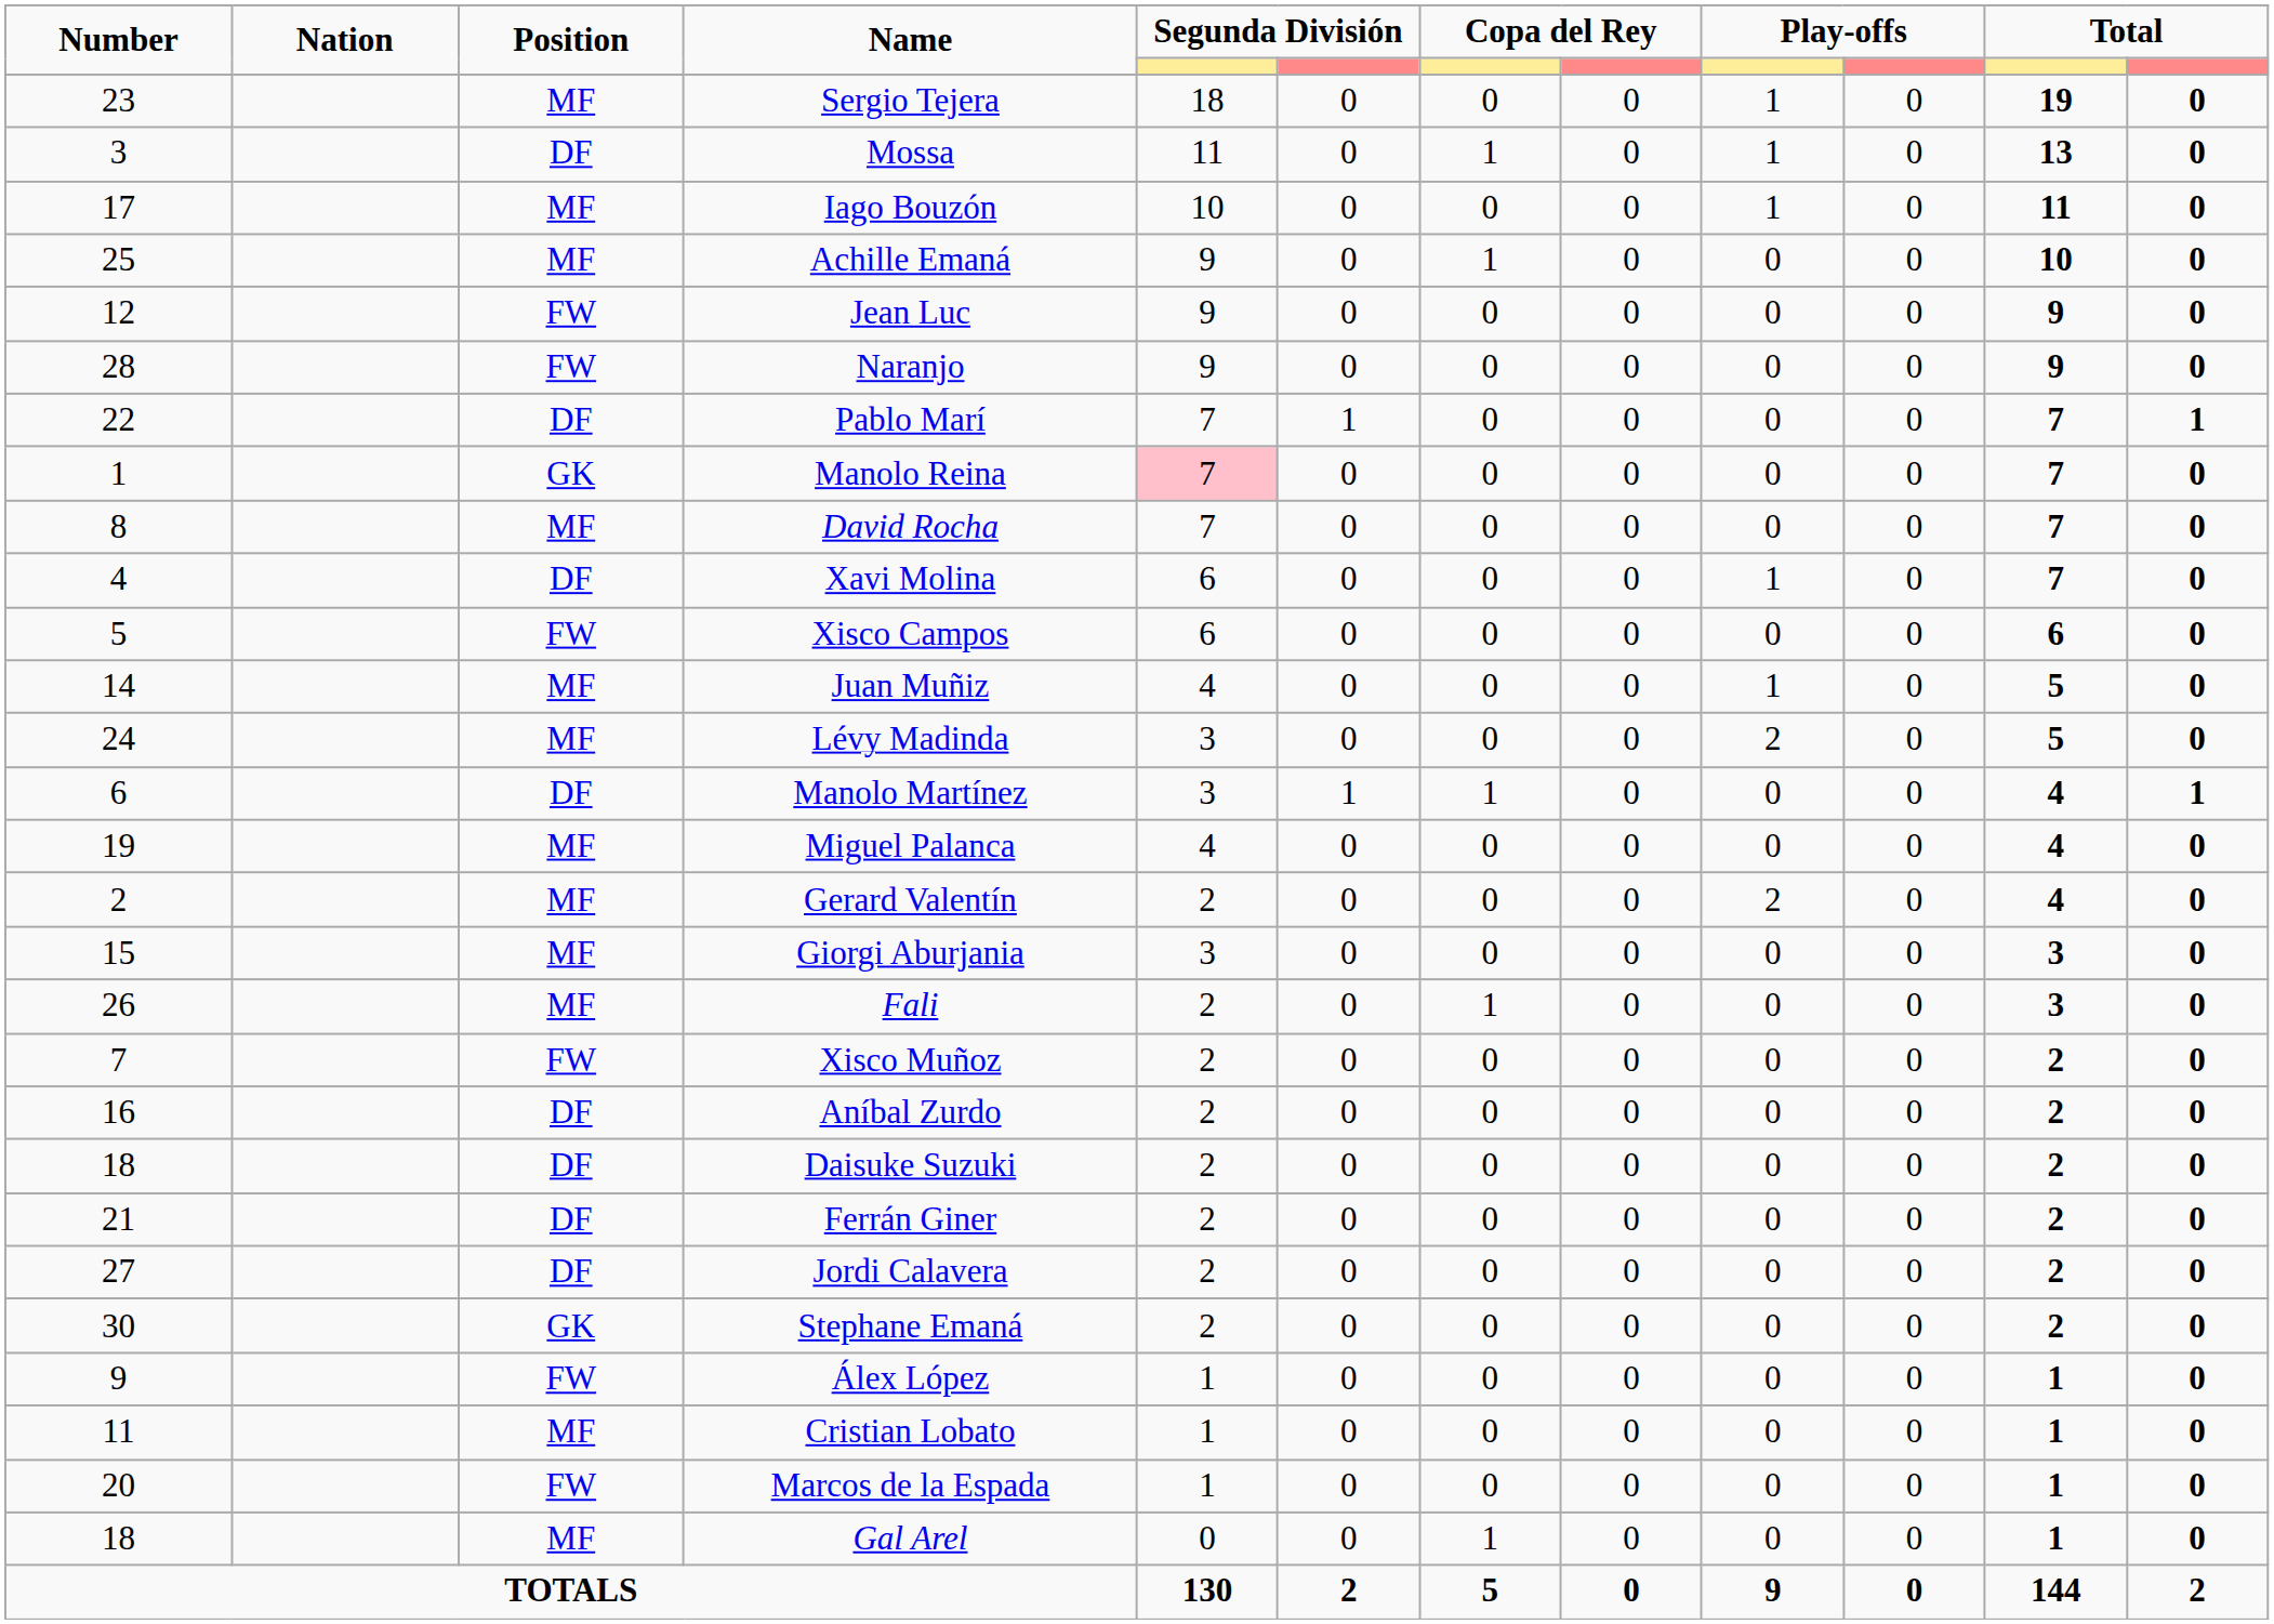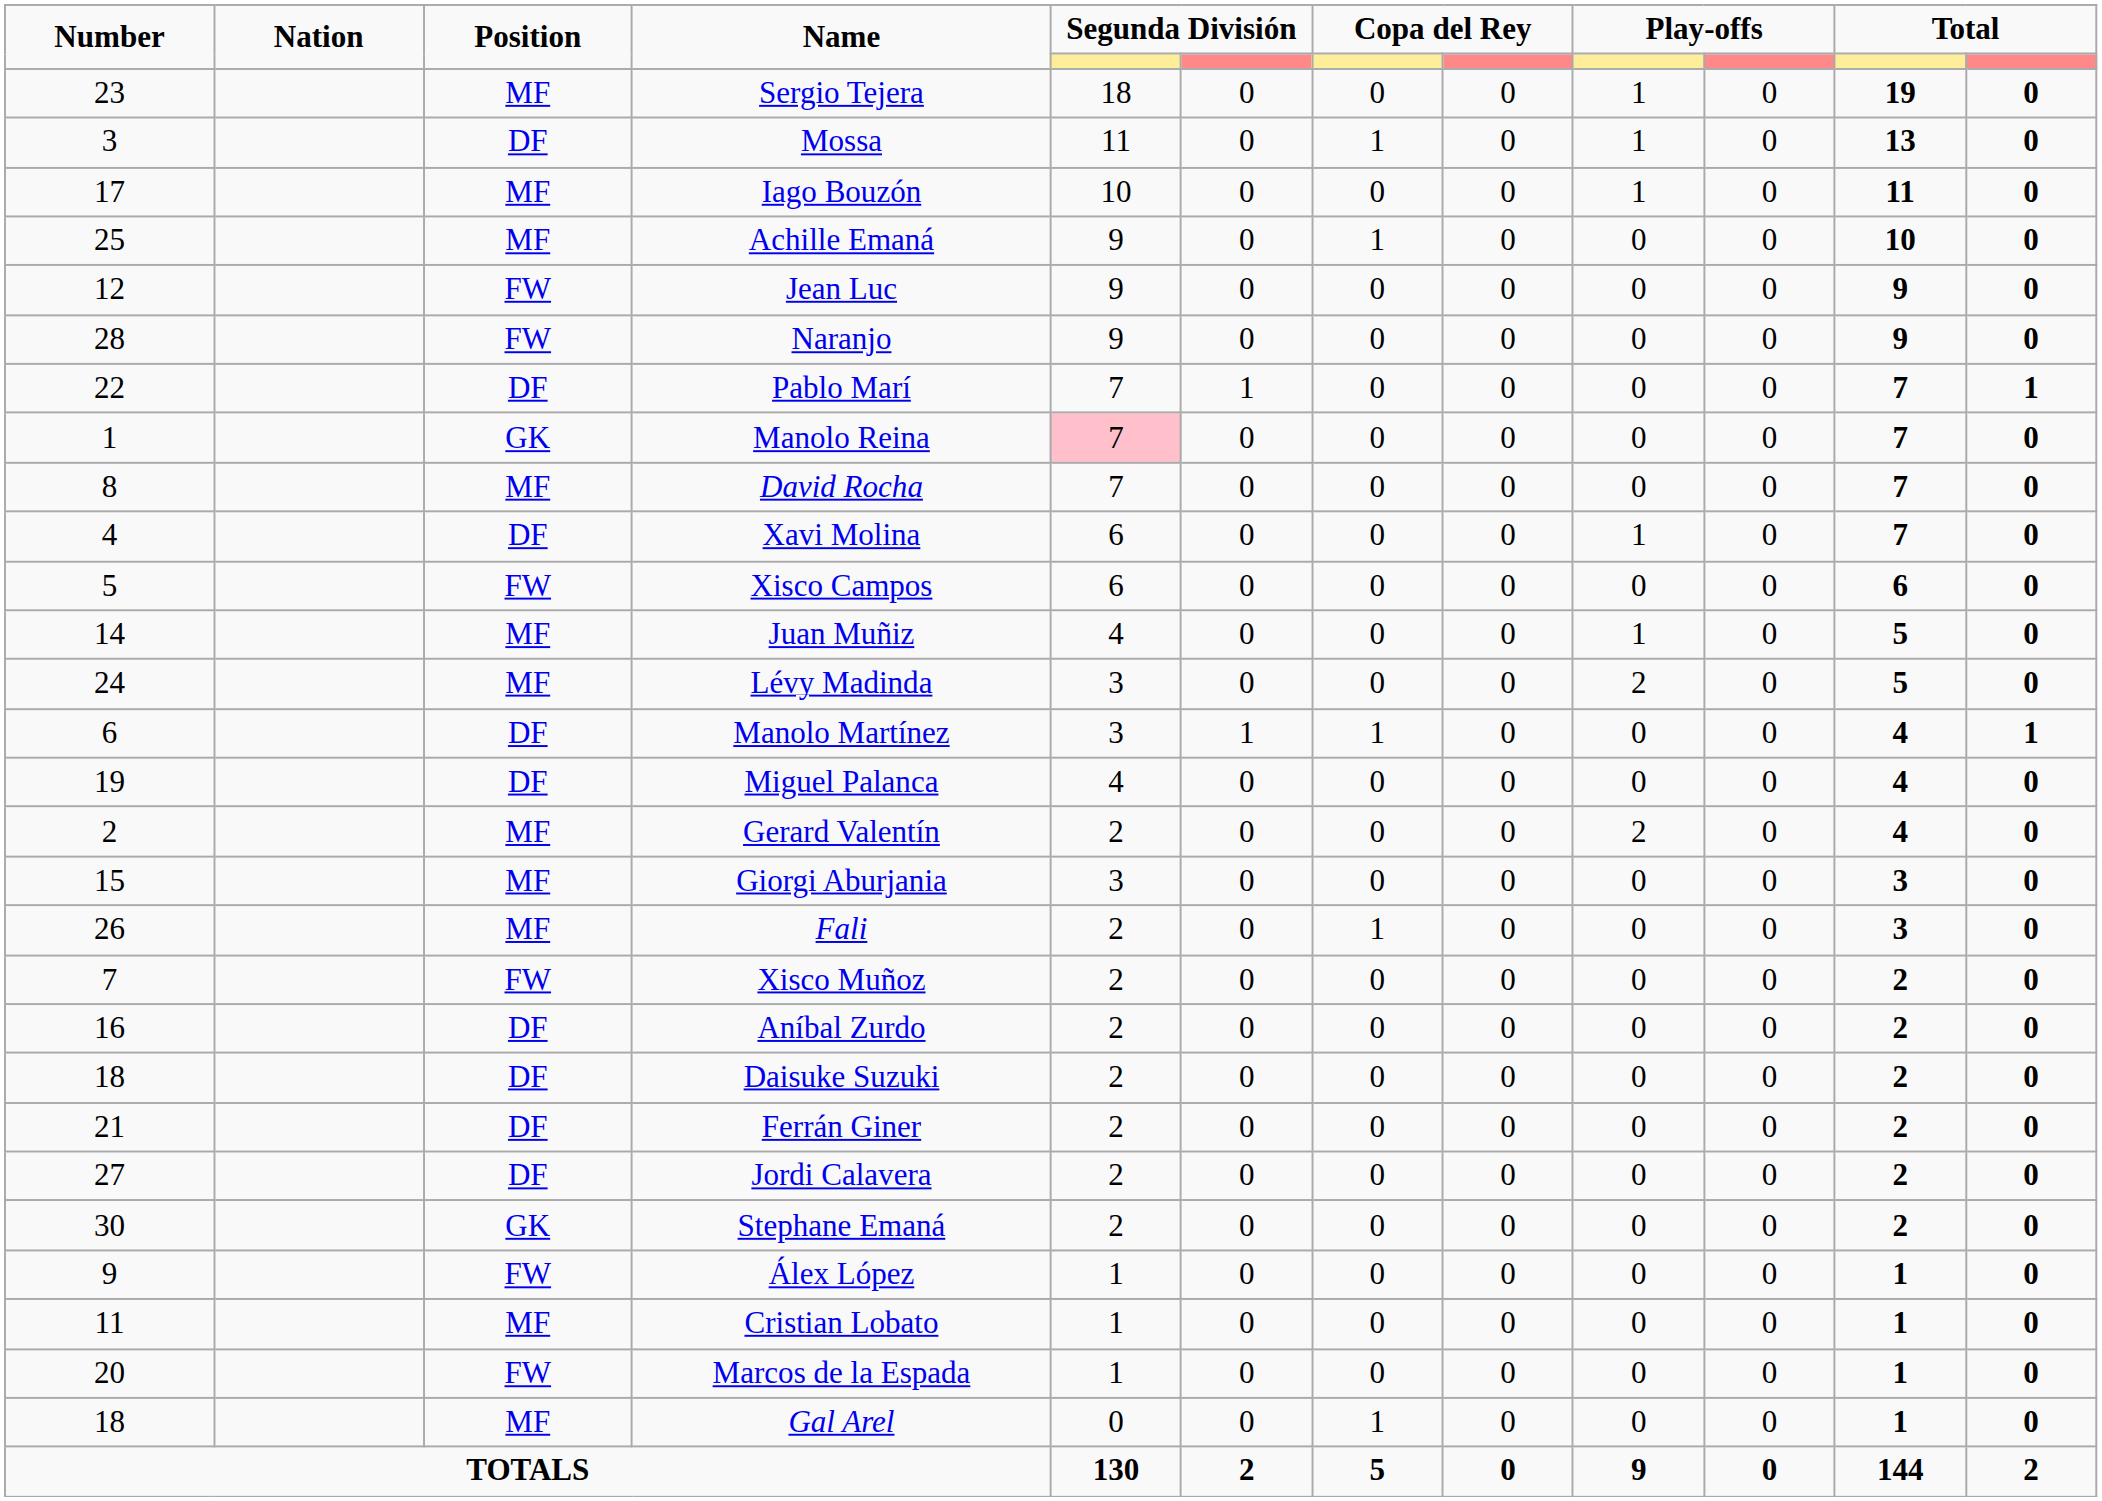Miguel Palanca | Position: MF -> DF
